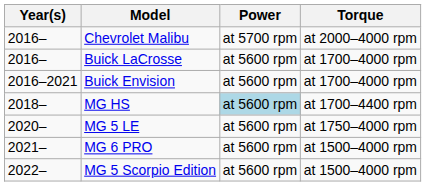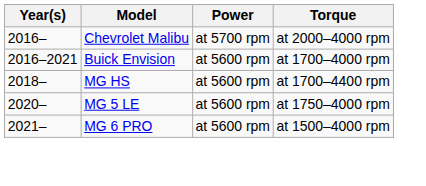- row: 2016– | Buick LaCrosse | at 5600 rpm | at 1700–4000 rpm
MG HS | Power: lightblue background -> no background
- row: 2022– | MG 5 Scorpio Edition | at 5600 rpm | at 1500–4000 rpm
